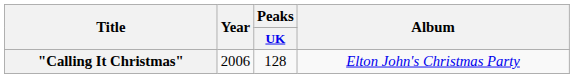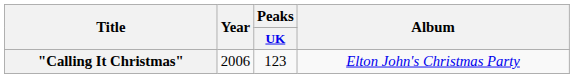"Calling It Christmas" | Peaks / UK: 128 -> 123
